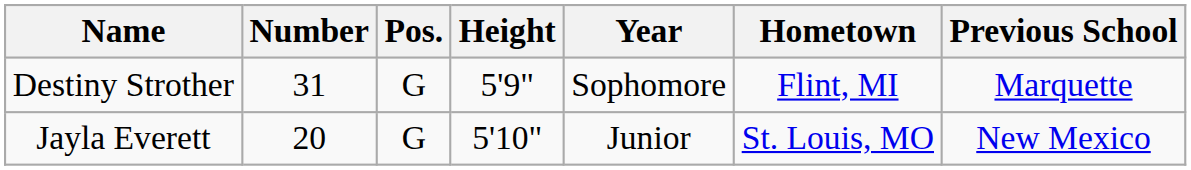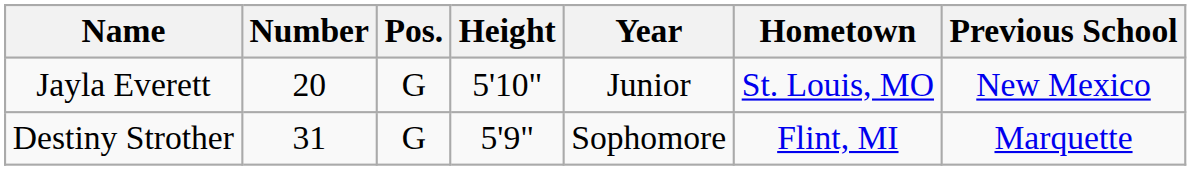rows swapped: Jayla Everett <-> Destiny Strother
